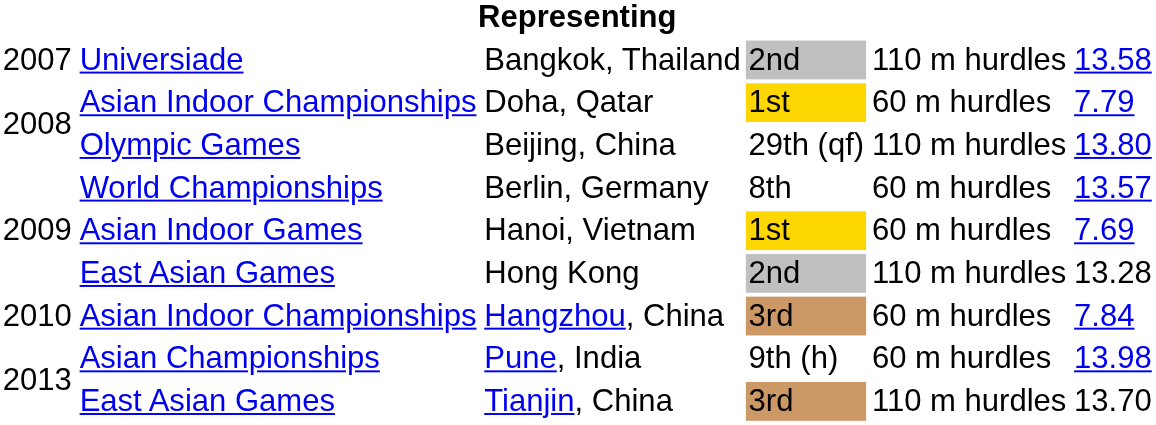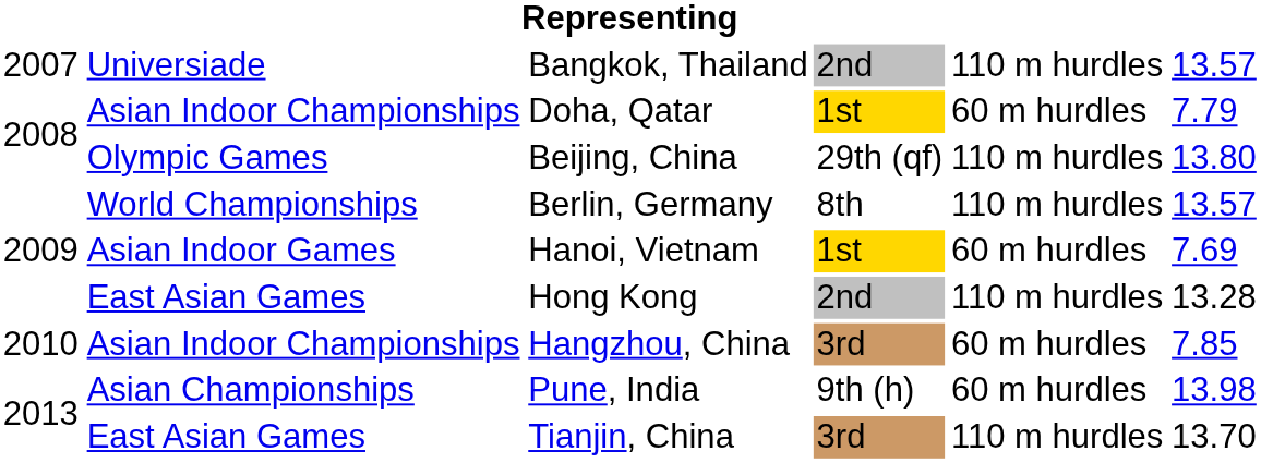Bangkok, Thailand | column 6: 13.58 -> 13.57
Berlin, Germany | column 5: 60 m hurdles -> 110 m hurdles
Hangzhou, China | column 6: 7.84 -> 7.85
